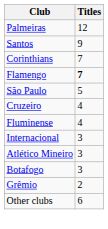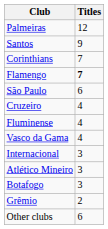São Paulo | Titles: 5 -> 6
+ row: Vasco da Gama | 4
